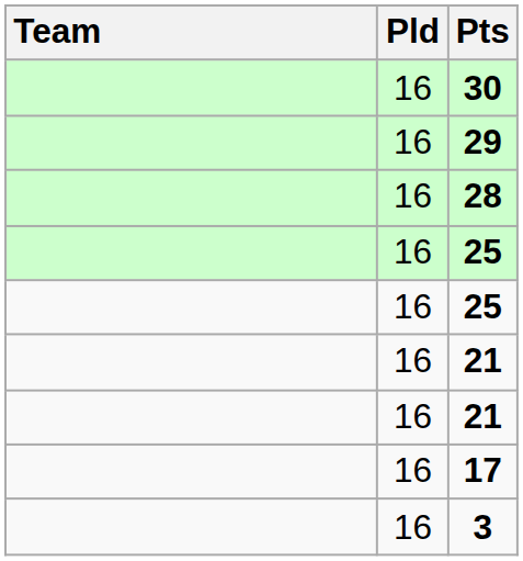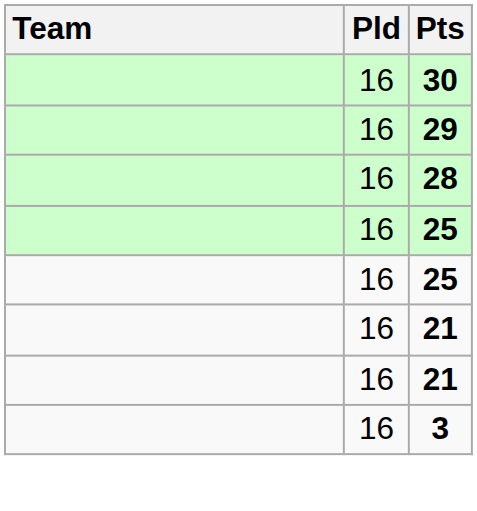- row: 16 | 17
